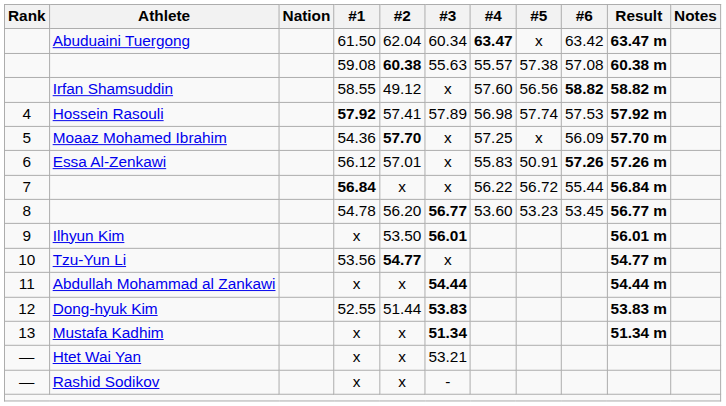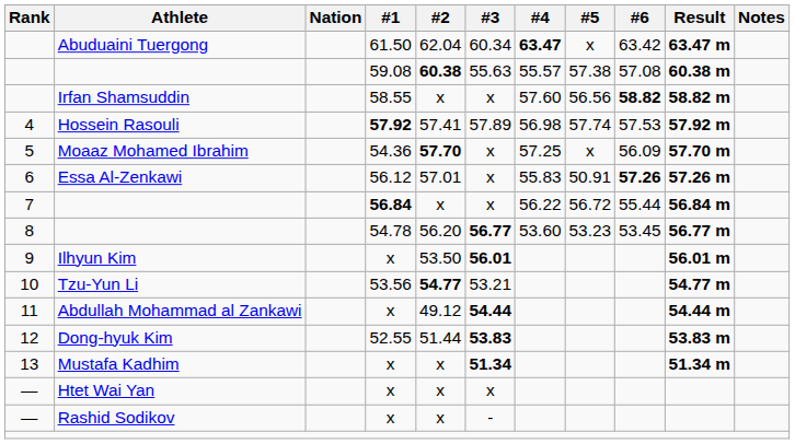Irfan Shamsuddin | #2: 49.12 -> x
Tzu-Yun Li | #3: x -> 53.21
Abdullah Mohammad al Zankawi | #2: x -> 49.12
Htet Wai Yan | #3: 53.21 -> x
